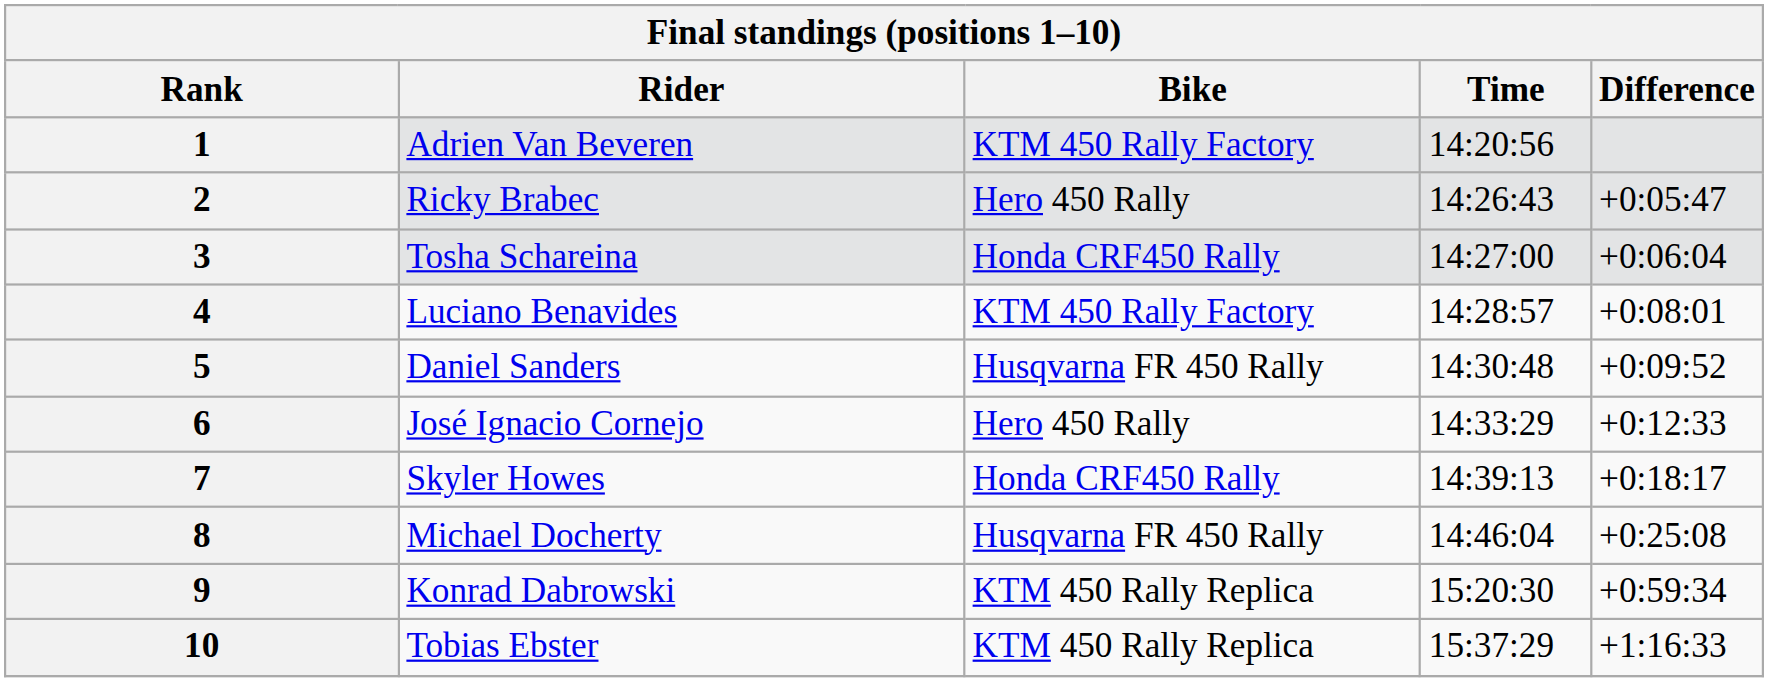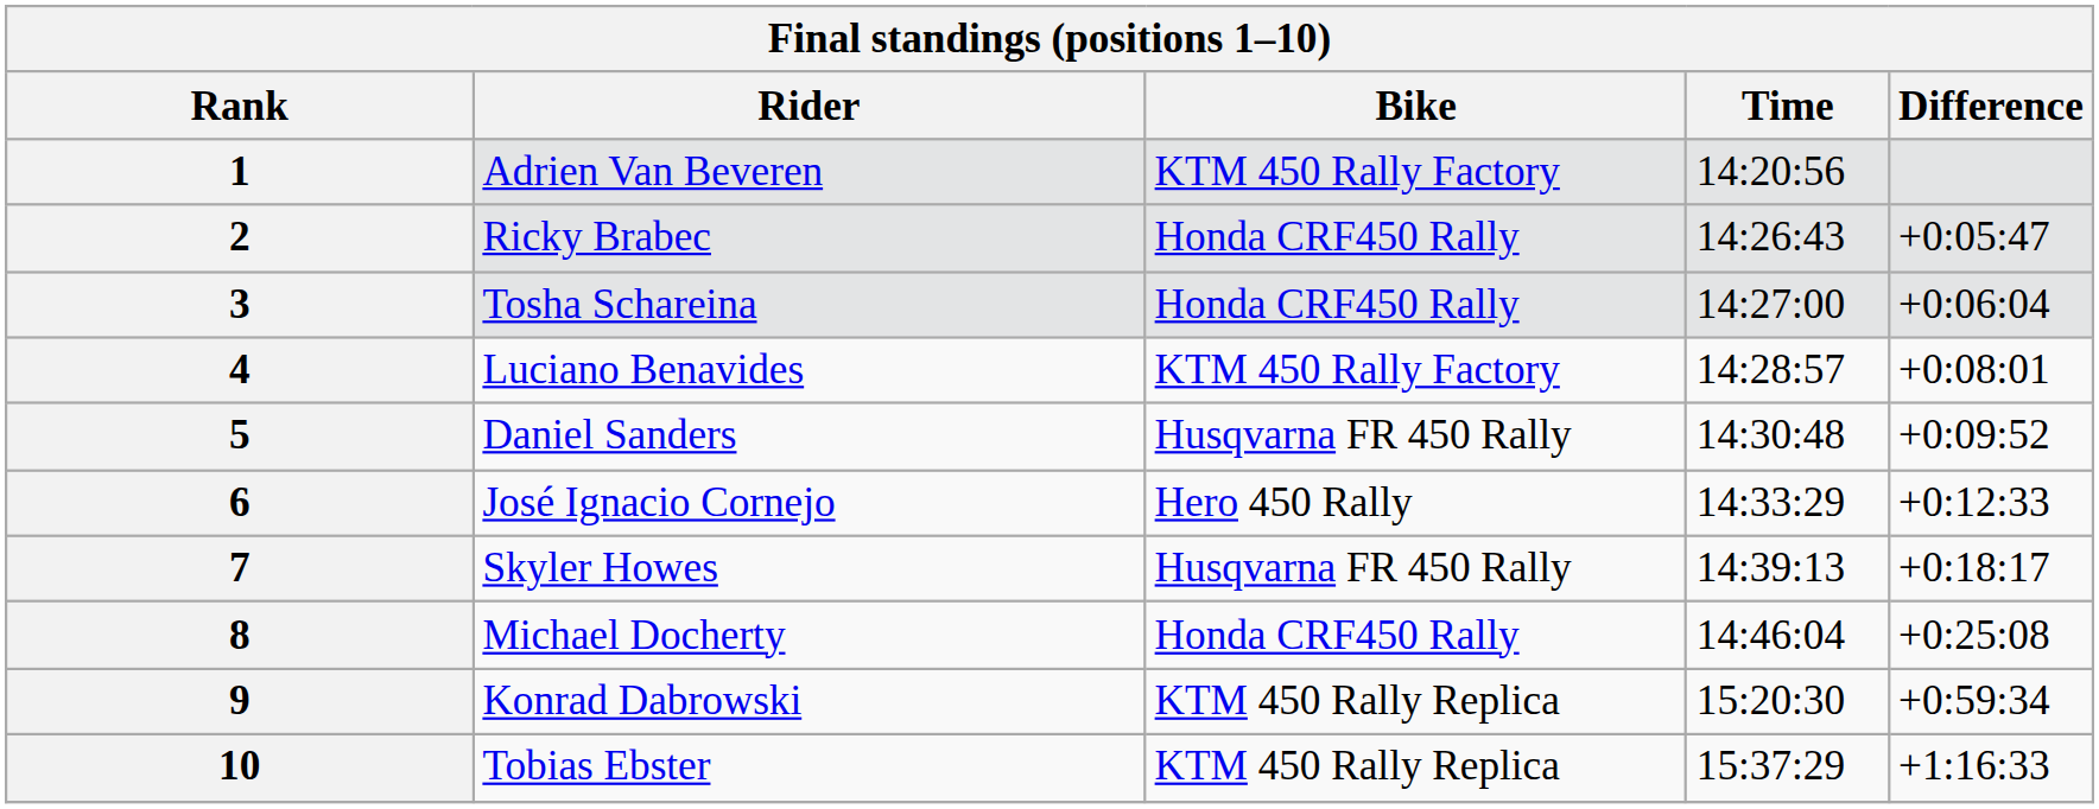2 | Bike: Hero 450 Rally -> Honda CRF450 Rally
7 | Bike: Honda CRF450 Rally -> Husqvarna FR 450 Rally
8 | Bike: Husqvarna FR 450 Rally -> Honda CRF450 Rally
